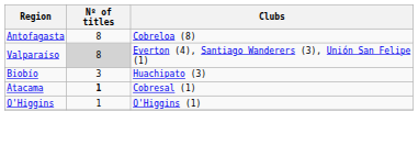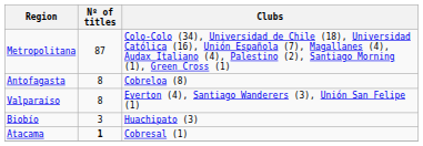+ row: Metropolitana | 87 | Colo-Colo (34), Universidad de Chile (18), Universidad Católica (16), Unión Española (7), Magallanes (4), Audax Italiano (4), Palestino (2), Santiago Morning (1), Green Cross (1)
Valparaíso | Nº of titles: lightgrey background -> no background
- row: O'Higgins | 1 | O'Higgins (1)
